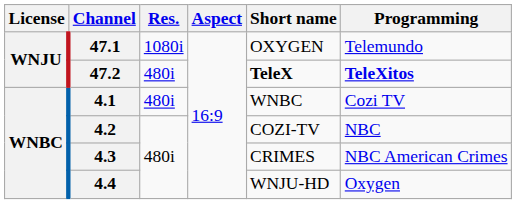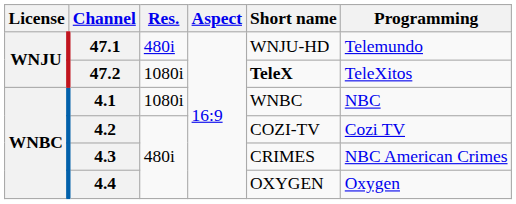47.1 | Res.: 1080i -> 480i
47.1 | Short name: OXYGEN -> WNJU-HD
47.2 | Res.: 480i -> 1080i
47.2 | Programming: bold -> normal
4.1 | Res.: 480i -> 1080i
4.1 | Programming: Cozi TV -> NBC
4.2 | Programming: NBC -> Cozi TV
4.4 | Short name: WNJU-HD -> OXYGEN
